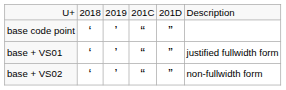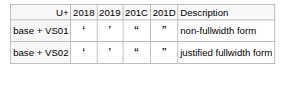- row: base code point | ‘ | ’ | “ | ”
base + VS01 | column 6: justified fullwidth form -> non-fullwidth form
base + VS02 | column 6: non-fullwidth form -> justified fullwidth form
